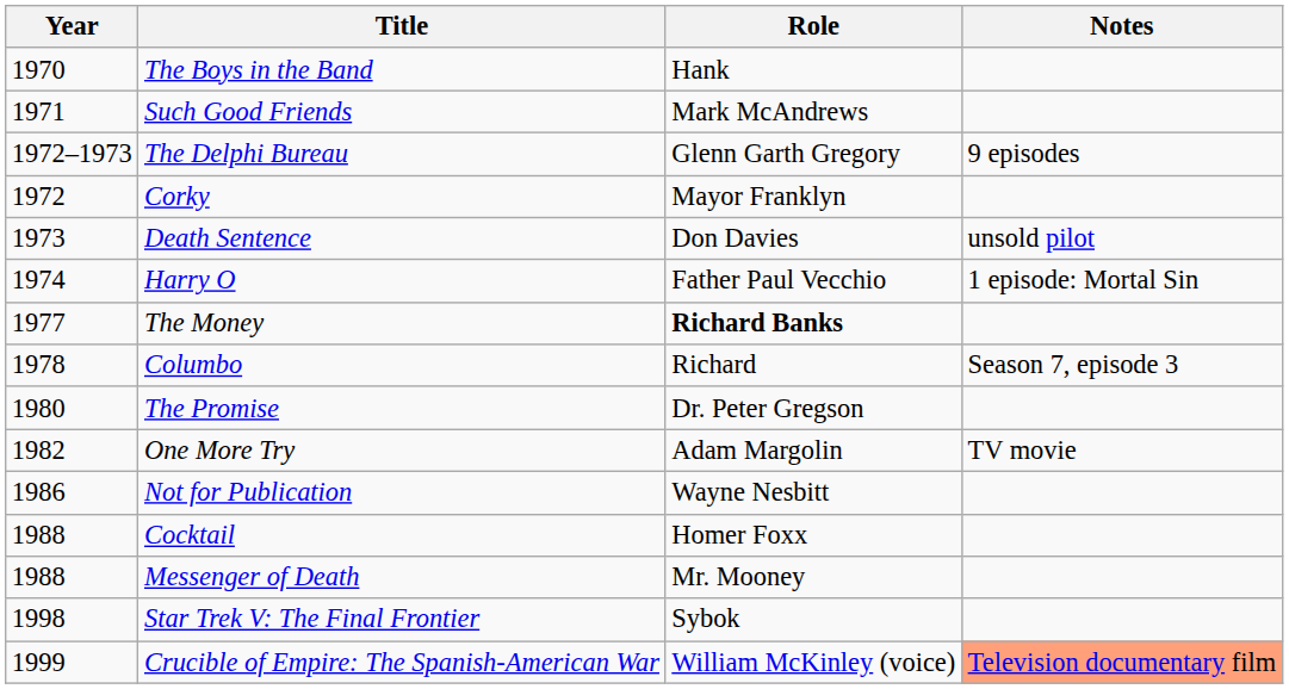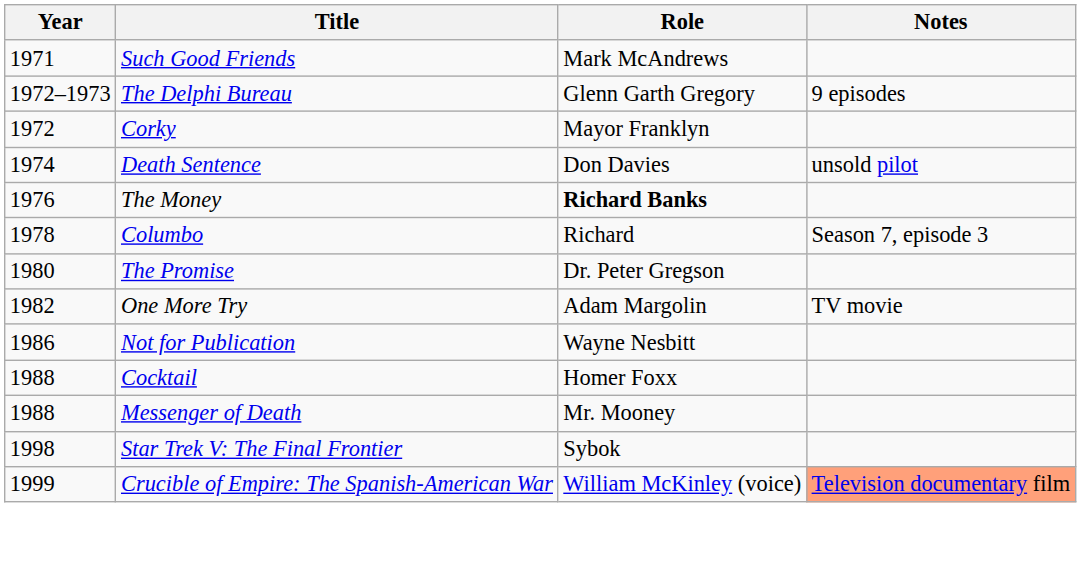- row: 1970 | The Boys in the Band | Hank
Death Sentence | Year: 1973 -> 1974
- row: 1974 | Harry O | Father Paul Vecchio | 1 episode: Mortal Sin
The Money | Year: 1977 -> 1976
